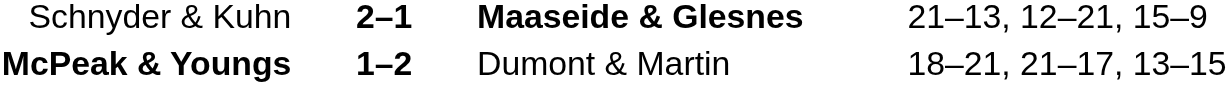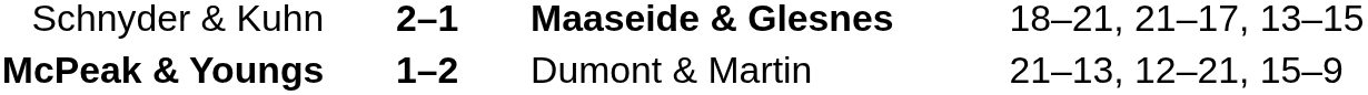Schnyder & Kuhn | column 4: 21–13, 12–21, 15–9 -> 18–21, 21–17, 13–15
McPeak & Youngs | column 4: 18–21, 21–17, 13–15 -> 21–13, 12–21, 15–9
